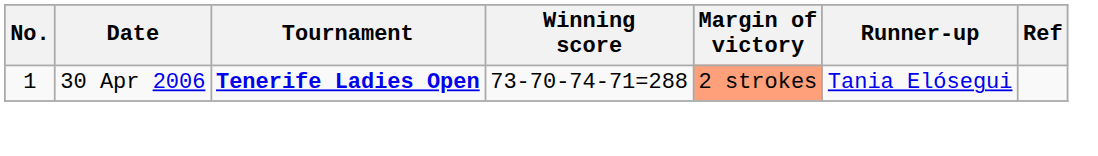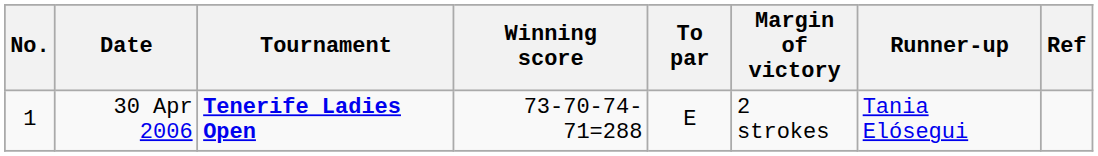+ column: To par | E
30 Apr 2006 | Margin of victory: lightsalmon background -> no background
